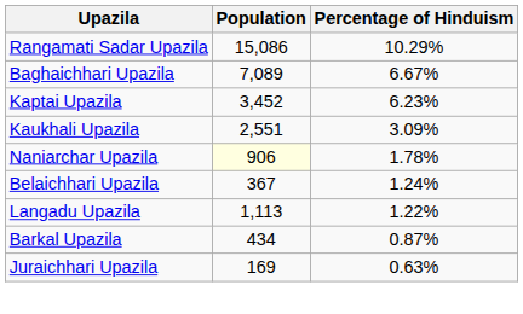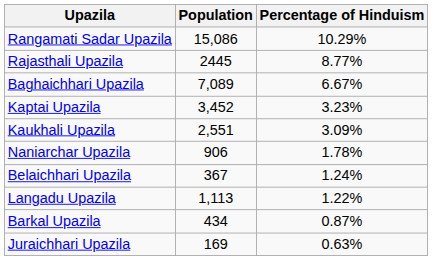+ row: Rajasthali Upazila | 2445 | 8.77%
Kaptai Upazila | Percentage of Hinduism: 6.23% -> 3.23%
Naniarchar Upazila | Population: lightyellow background -> no background
